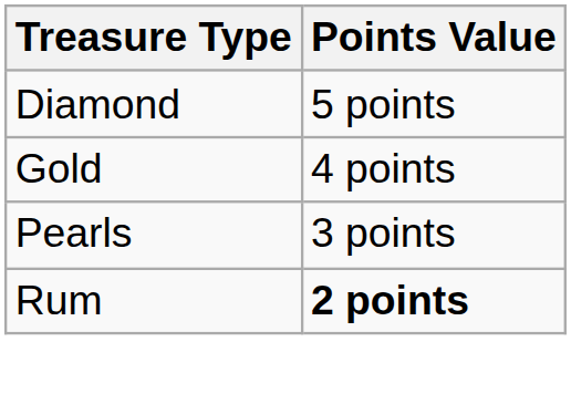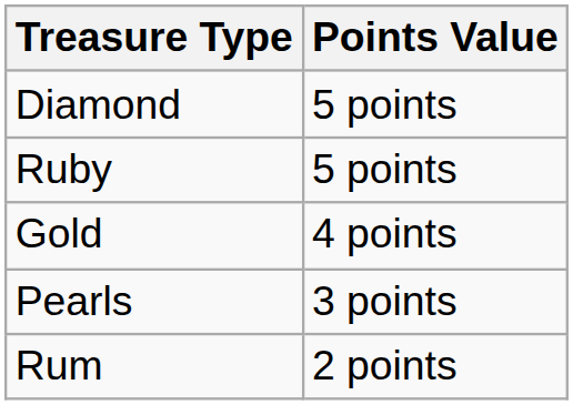+ row: Ruby | 5 points
Rum | Points Value: bold -> normal
